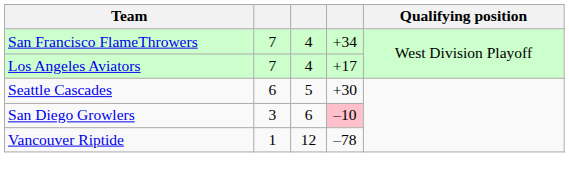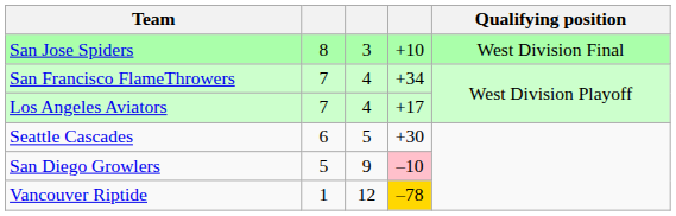+ row: San Jose Spiders | 8 | 3 | +10 | West Division Final
San Diego Growlers | column 2: 3 -> 5
San Diego Growlers | column 3: 6 -> 9
Vancouver Riptide | column 4: no background -> gold background
